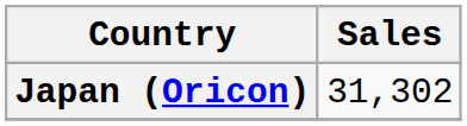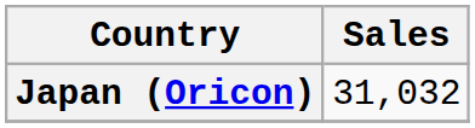Japan (Oricon) | Sales: 31,302 -> 31,032
